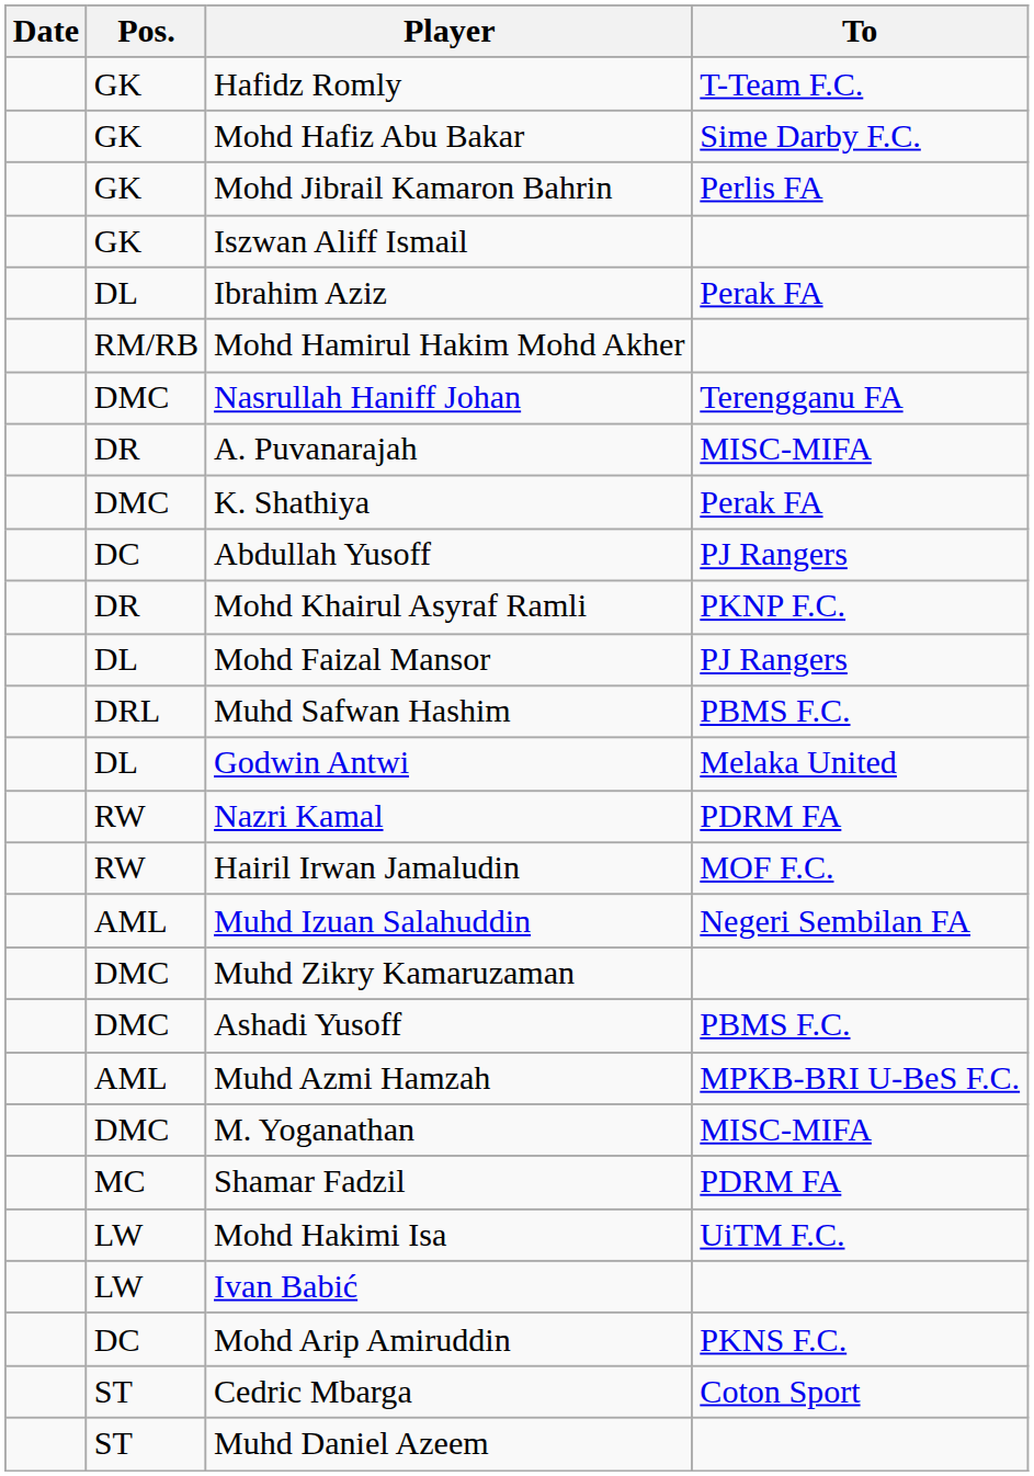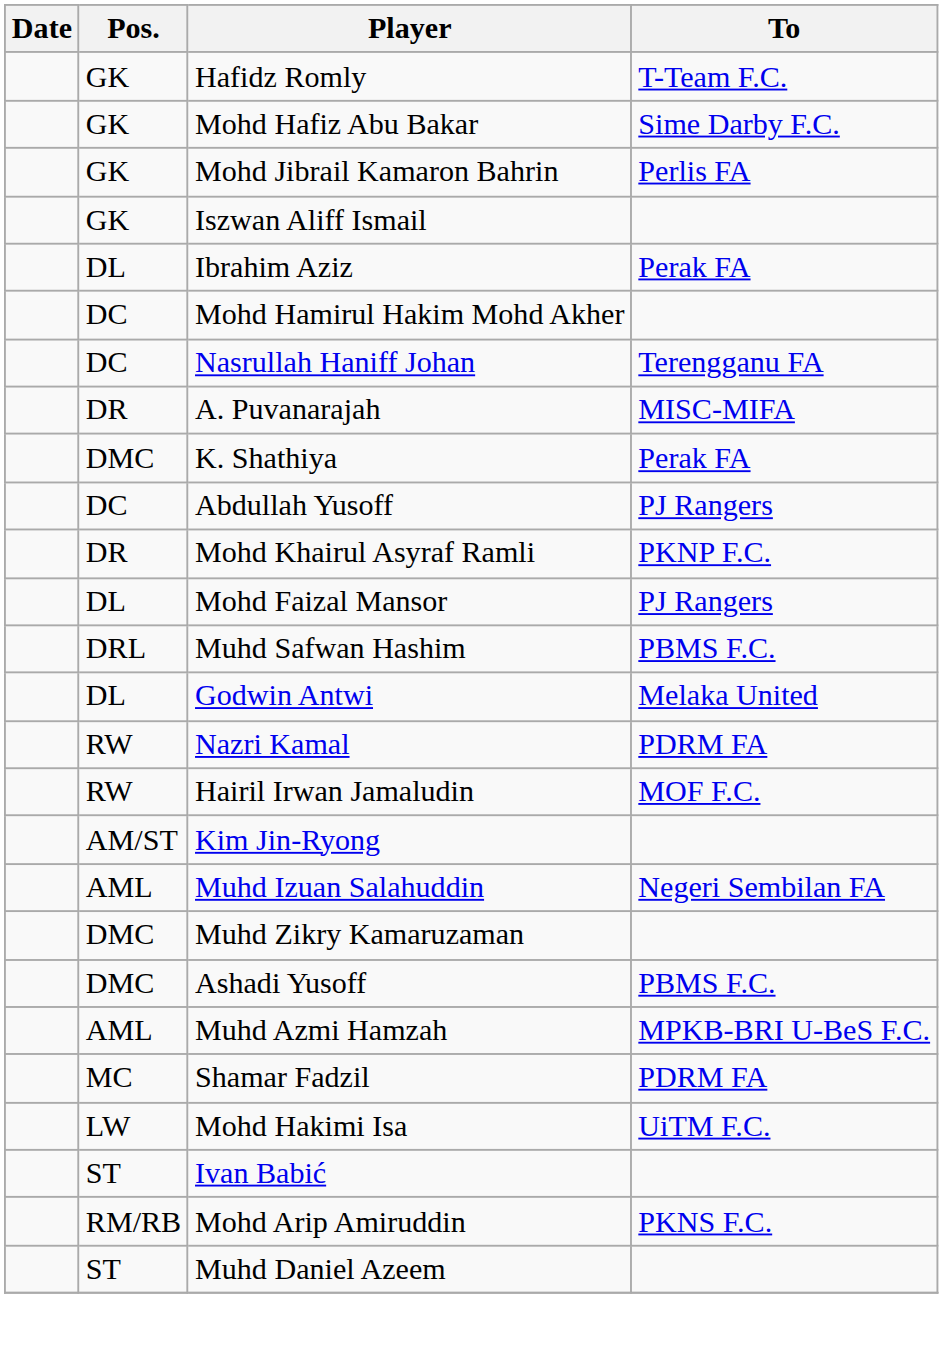Mohd Hamirul Hakim Mohd Akher | Pos.: RM/RB -> DC
Nasrullah Haniff Johan | Pos.: DMC -> DC
+ row: AM/ST | Kim Jin-Ryong
- row: DMC | M. Yoganathan | MISC-MIFA
Ivan Babić | Pos.: LW -> ST
Mohd Arip Amiruddin | Pos.: DC -> RM/RB
- row: ST | Cedric Mbarga | Coton Sport
